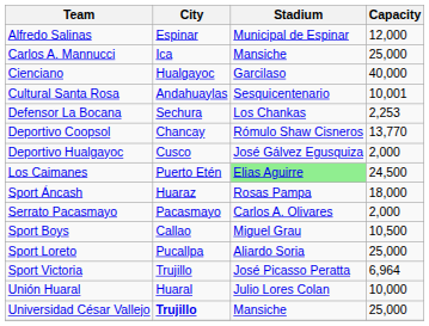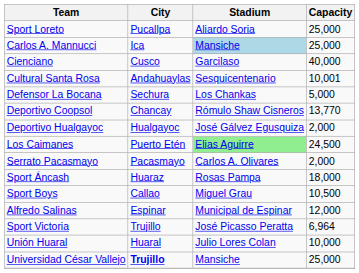rows swapped: Alfredo Salinas <-> Sport Loreto
Carlos A. Mannucci | Stadium: no background -> lightblue background
Cienciano | City: Hualgayoc -> Cusco
Defensor La Bocana | Capacity: 2,253 -> 5,000
Deportivo Hualgayoc | City: Cusco -> Hualgayoc
rows swapped: Serrato Pacasmayo <-> Sport Áncash
